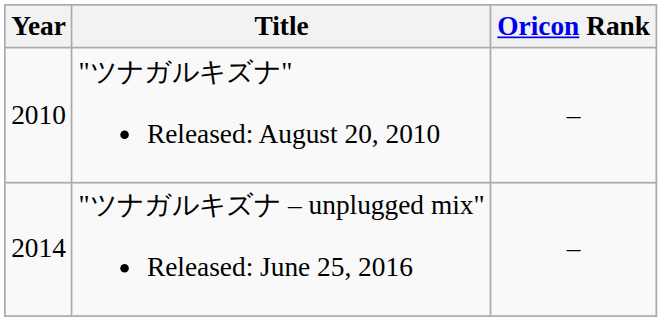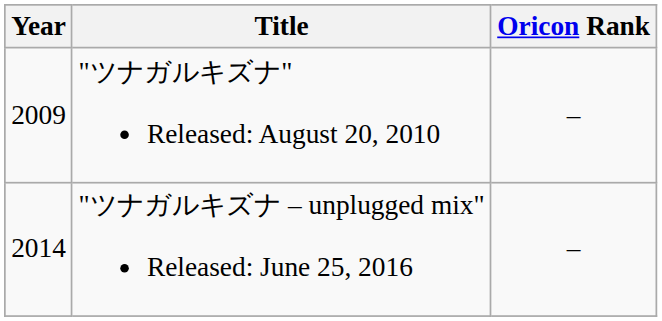"ツナガルキズナ" Released: August 20, 2010 | Year: 2010 -> 2009
